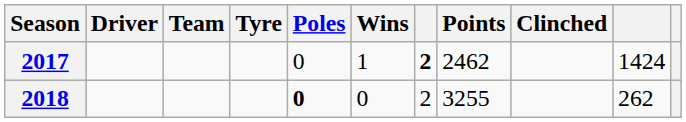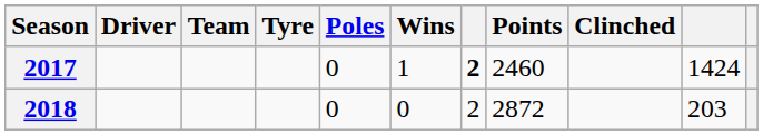2017 | Points: 2462 -> 2460
2018 | Poles: bold -> normal
2018 | Points: 3255 -> 2872
2018 | column 10: 262 -> 203
